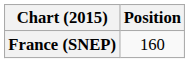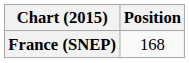France (SNEP) | Position: 160 -> 168
